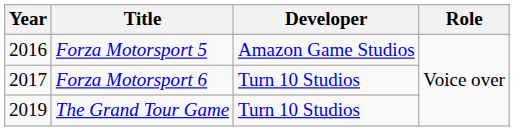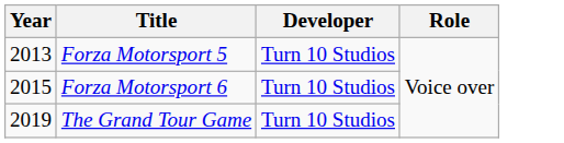Forza Motorsport 5 | Year: 2016 -> 2013
Forza Motorsport 5 | Developer: Amazon Game Studios -> Turn 10 Studios
Forza Motorsport 6 | Year: 2017 -> 2015
